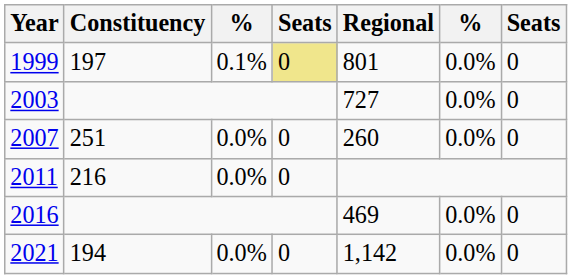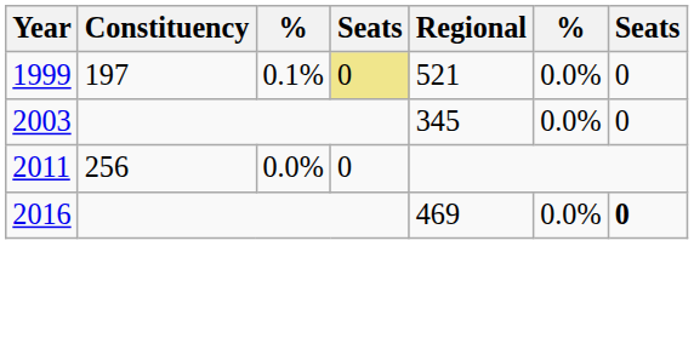1999 | Regional: 801 -> 521
2003 | Regional: 727 -> 345
- row: 2007 | 251 | 0.0% | 0 | 260 | 0.0% | 0
2011 | Constituency: 216 -> 256
2016 | column 7: normal -> bold
- row: 2021 | 194 | 0.0% | 0 | 1,142 | 0.0% | 0
